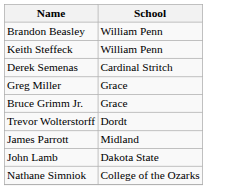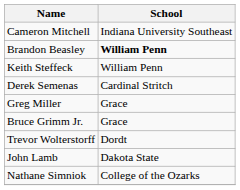+ row: Cameron Mitchell | Indiana University Southeast
Brandon Beasley | School: normal -> bold
- row: James Parrott | Midland
